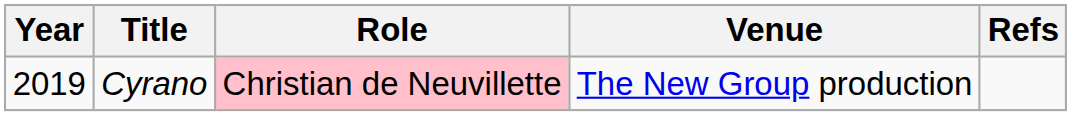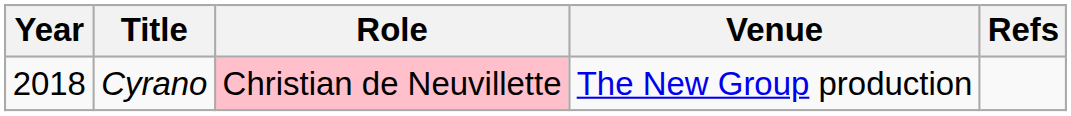Cyrano | Year: 2019 -> 2018
